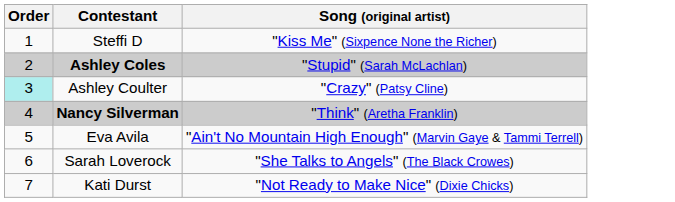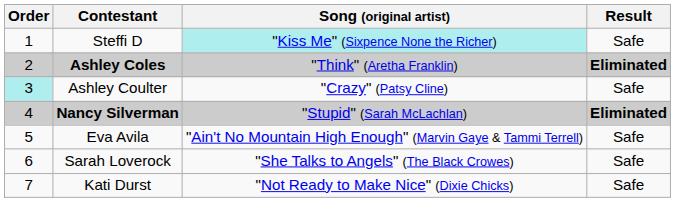+ column: Result | Safe | Eliminated | Safe | Eliminated | Safe | Safe | Safe
Steffi D | Song (original artist): no background -> paleturquoise background
Ashley Coles | Song (original artist): "Stupid" (Sarah McLachlan) -> "Think" (Aretha Franklin)
Nancy Silverman | Song (original artist): "Think" (Aretha Franklin) -> "Stupid" (Sarah McLachlan)
